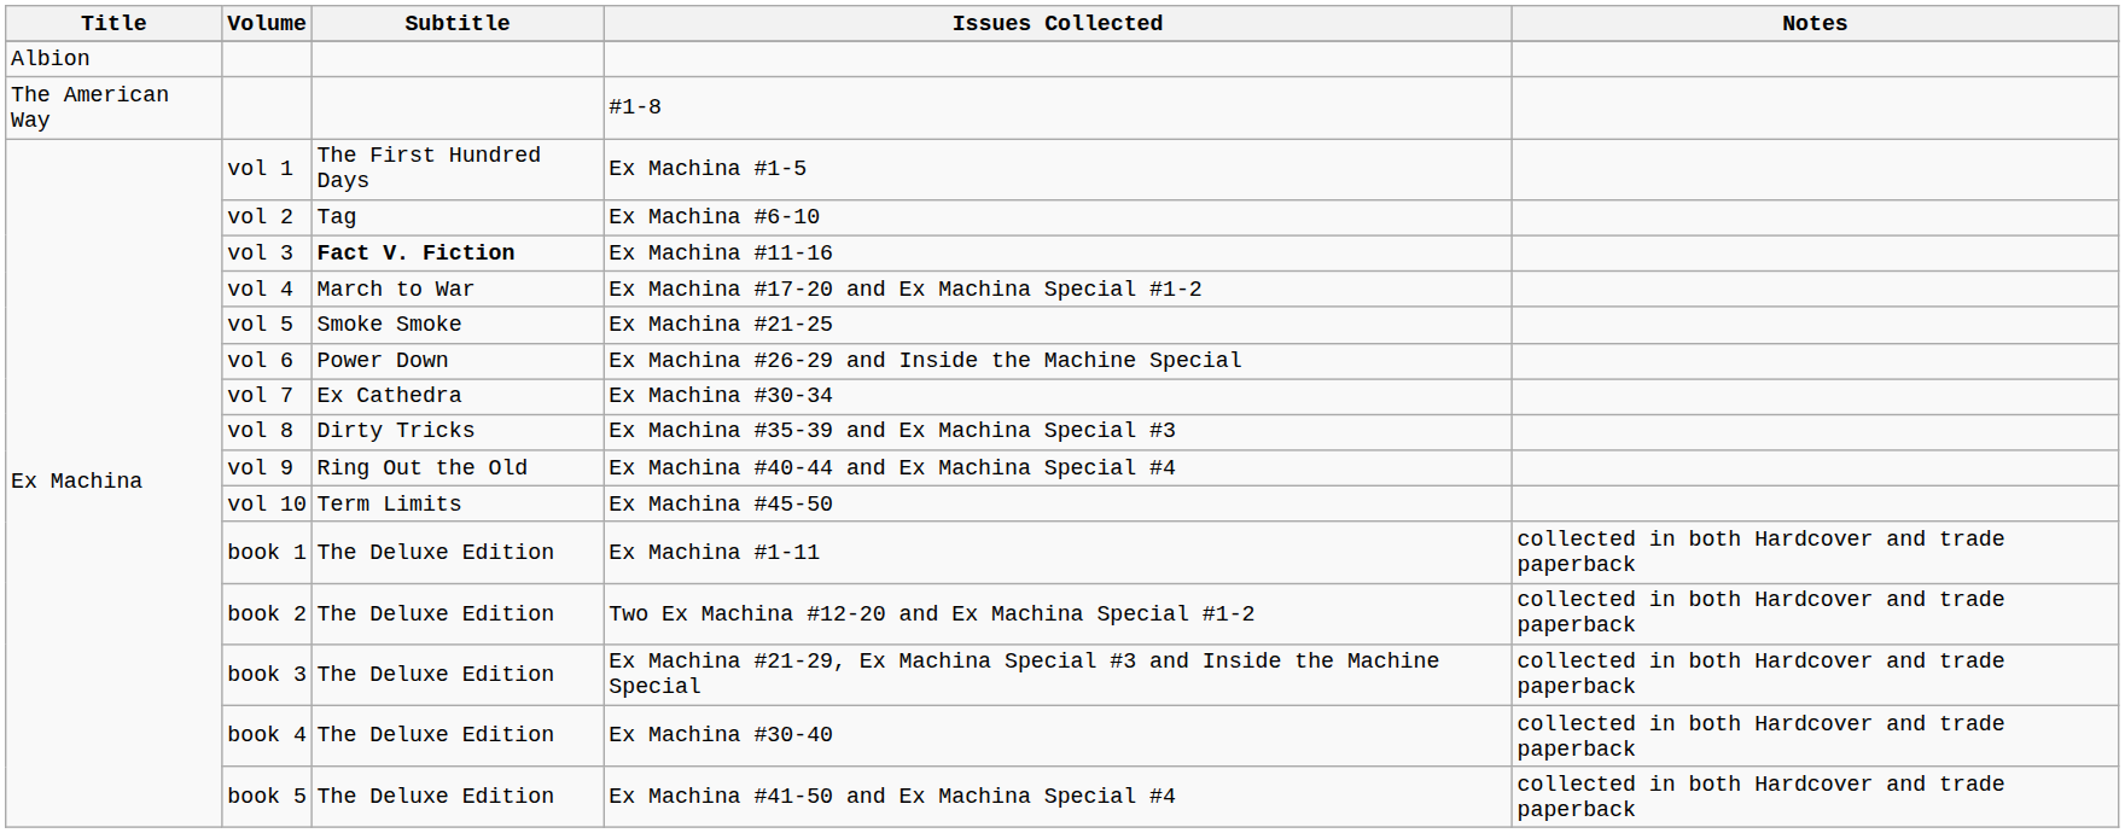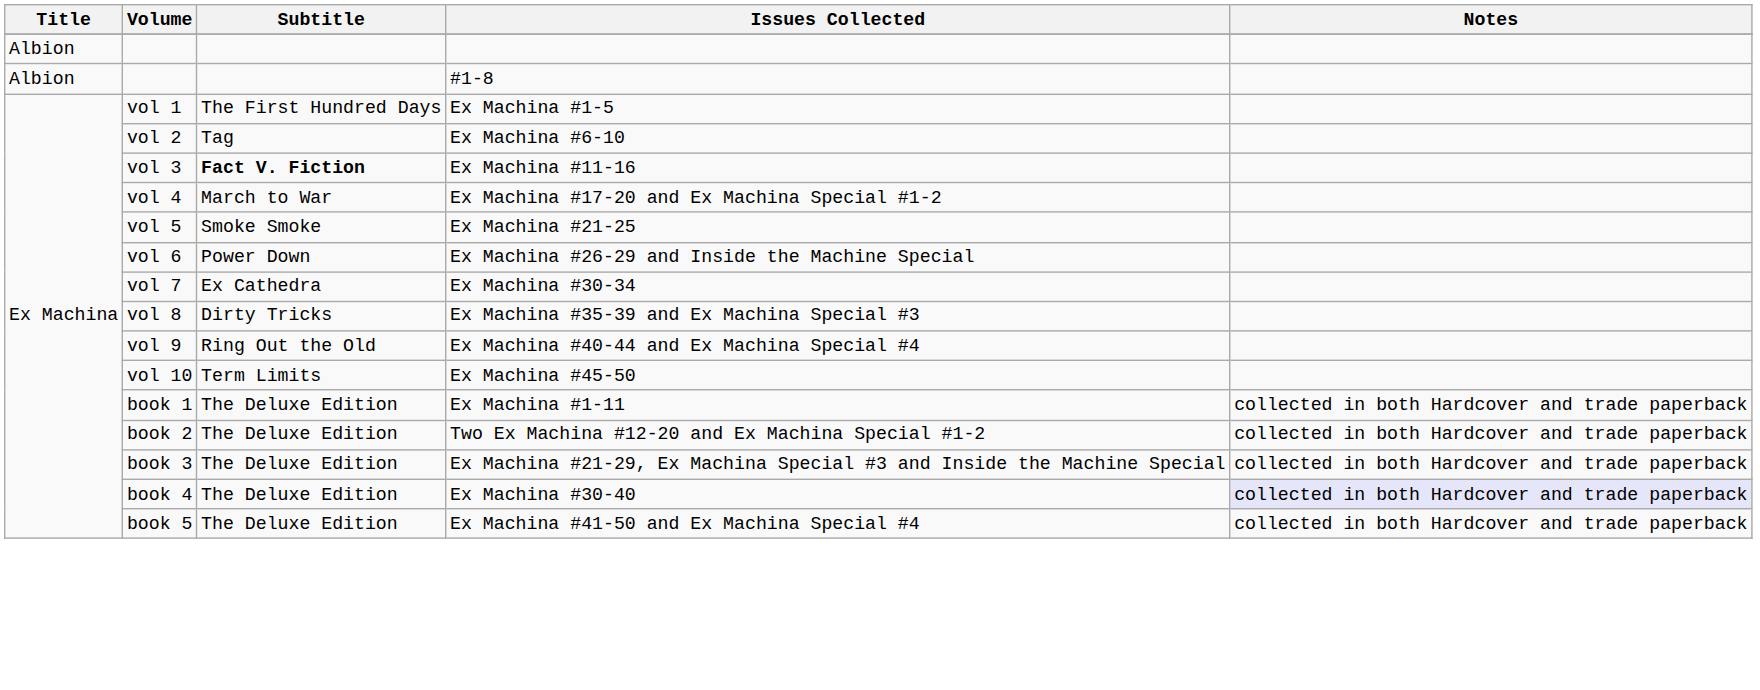#1-8 | Title: The American Way -> Albion
Ex Machina #30-40 | Notes: no background -> lavender background
